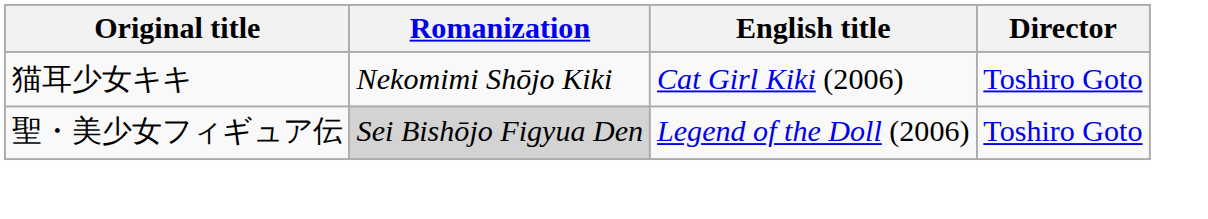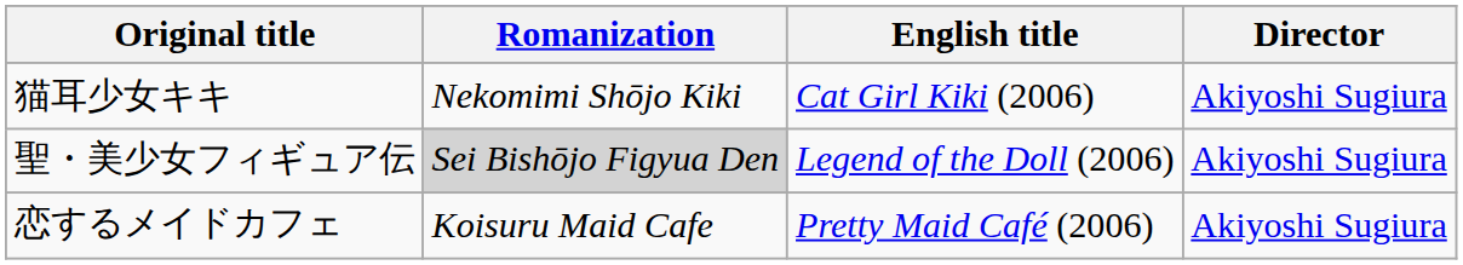猫耳少女キキ | Director: Toshiro Goto -> Akiyoshi Sugiura
聖・美少女フィギュア伝 | Director: Toshiro Goto -> Akiyoshi Sugiura
+ row: 恋するメイドカフェ | Koisuru Maid Cafe | Pretty Maid Café (2006) | Akiyoshi Sugiura
